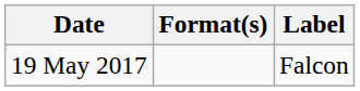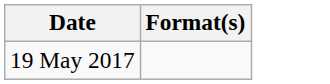- column: Label | Falcon
